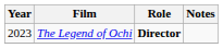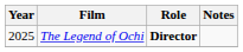The Legend of Ochi | Year: 2023 -> 2025
